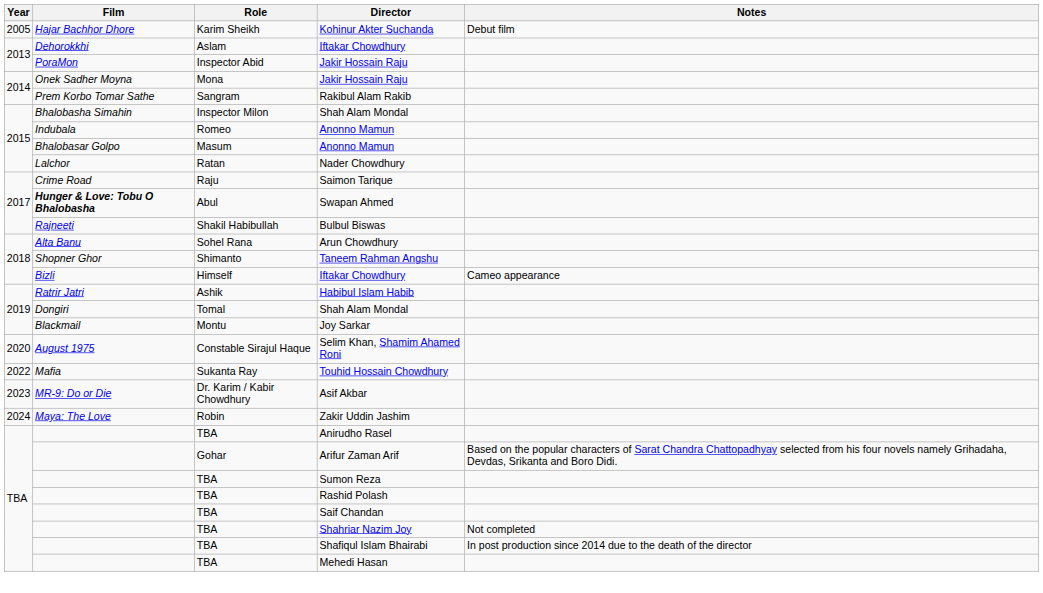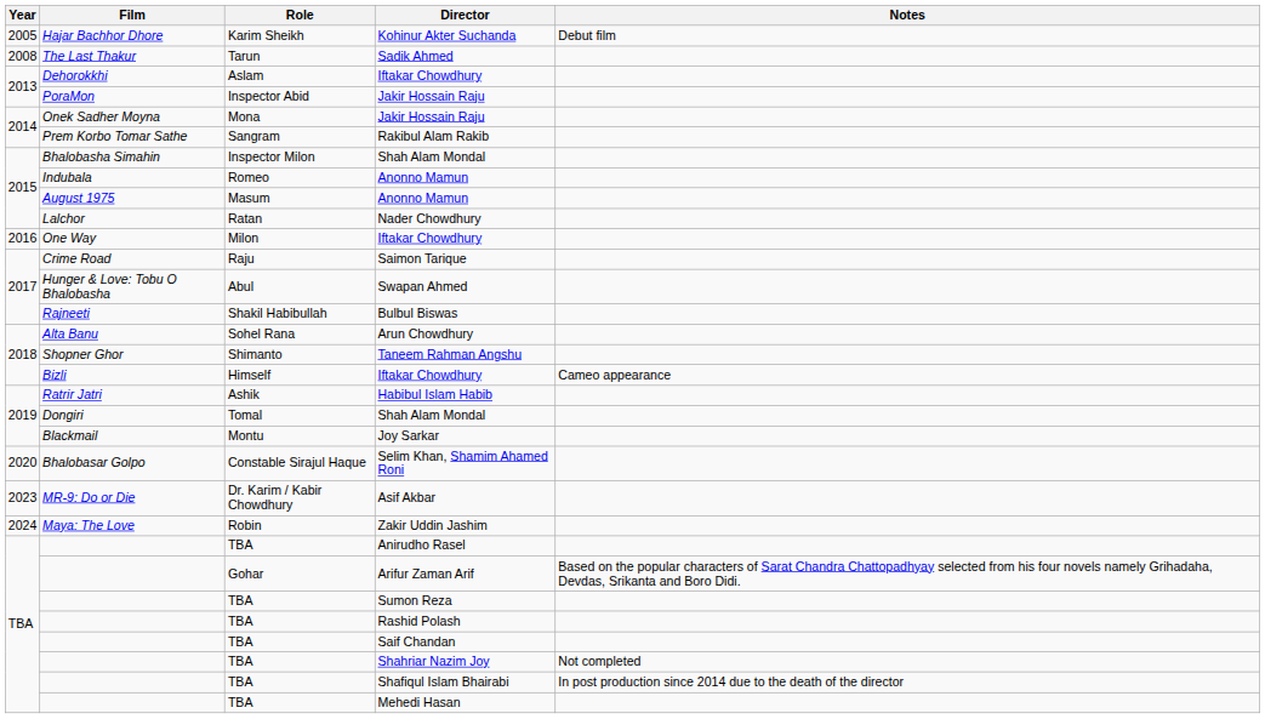+ row: 2008 | The Last Thakur | Tarun | Sadik Ahmed
Masum / Anonno Mamun | Film: Bhalobasar Golpo -> August 1975
+ row: 2016 | One Way | Milon | Iftakar Chowdhury
Swapan Ahmed | Film: bold -> normal
Selim Khan, Shamim Ahamed Roni | Film: August 1975 -> Bhalobasar Golpo
- row: 2022 | Mafia | Sukanta Ray | Touhid Hossain Chowdhury
